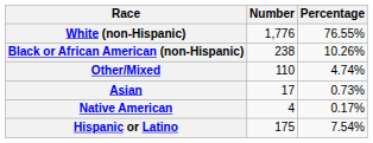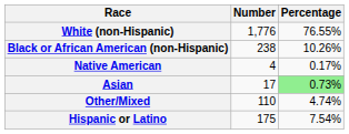rows swapped: Native American <-> Other/Mixed
Asian | Percentage: no background -> lightgreen background
